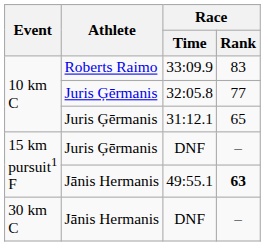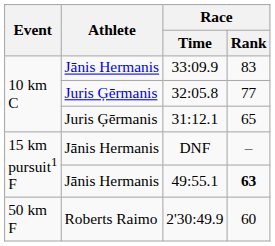33:09.9 | Athlete: Roberts Raimo -> Jānis Hermanis
15 km pursuit1 F / DNF | Athlete: Juris Ģērmanis -> Jānis Hermanis
- row: 30 km C | Jānis Hermanis | DNF | –
+ row: 50 km F | Roberts Raimo | 2'30:49.9 | 60
